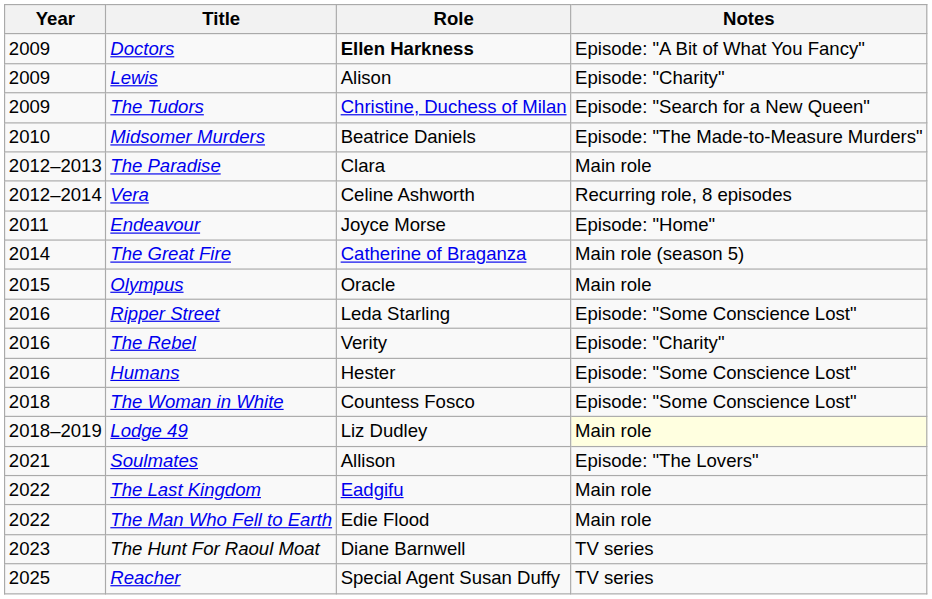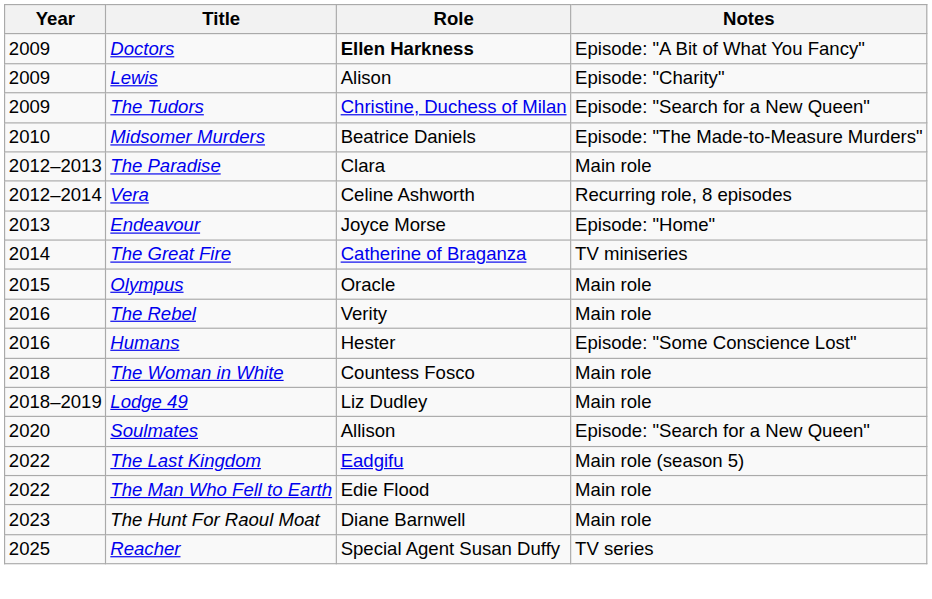Endeavour | Year: 2011 -> 2013
The Great Fire | Notes: Main role (season 5) -> TV miniseries
- row: 2016 | Ripper Street | Leda Starling | Episode: "Some Conscience Lost"
The Rebel | Notes: Episode: "Charity" -> Main role
The Woman in White | Notes: Episode: "Some Conscience Lost" -> Main role
Lodge 49 | Notes: lightyellow background -> no background
Soulmates | Year: 2021 -> 2020
Soulmates | Notes: Episode: "The Lovers" -> Episode: "Search for a New Queen"
The Last Kingdom | Notes: Main role -> Main role (season 5)
The Hunt For Raoul Moat | Notes: TV series -> Main role
